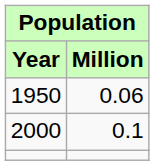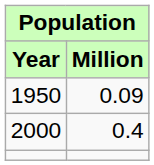1950 | Million: 0.06 -> 0.09
2000 | Million: 0.1 -> 0.4
